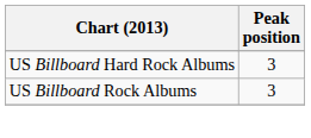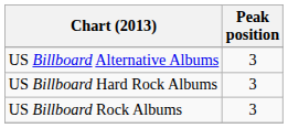+ row: US Billboard Alternative Albums | 3
